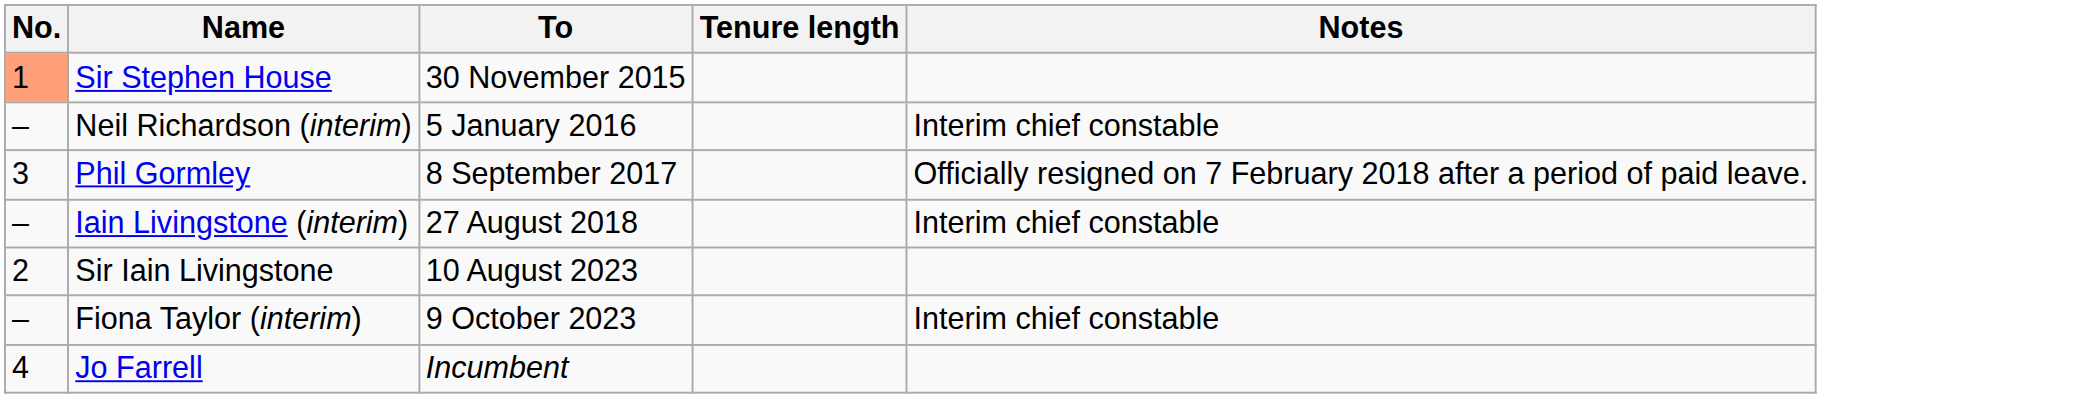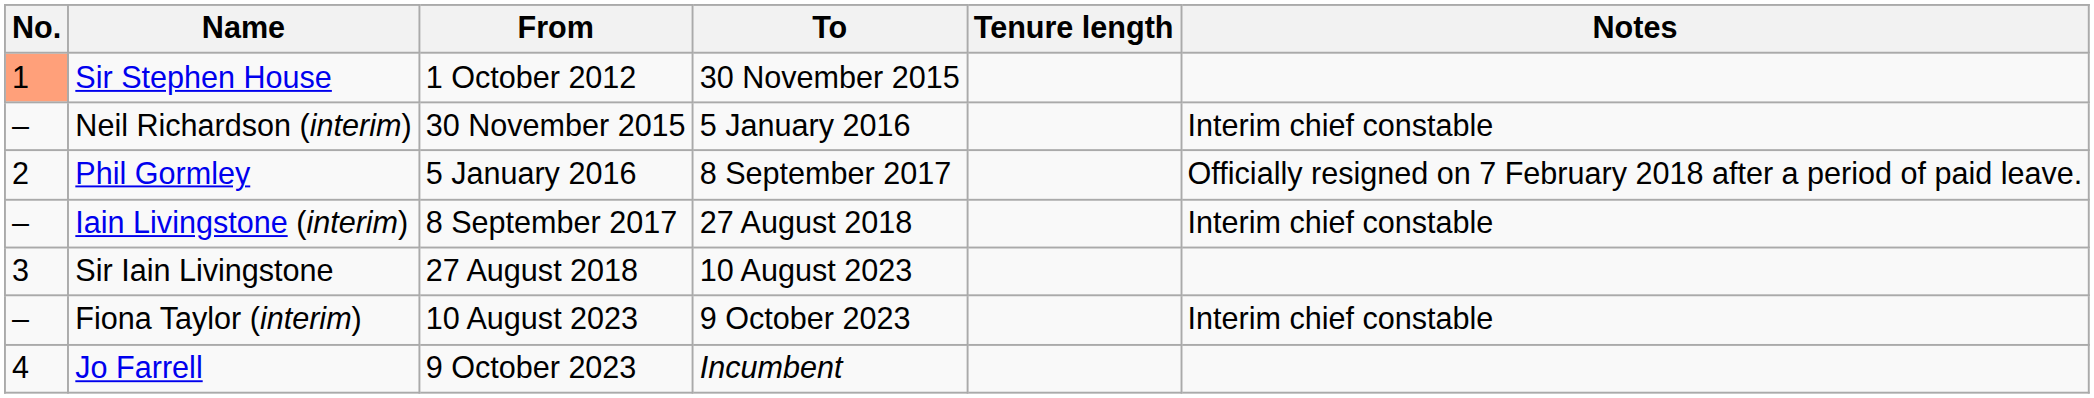+ column: From | 1 October 2012 | 30 November 2015 | 5 January 2016 | 8 September 2017 | 27 August 2018 | 10 August 2023 | 9 October 2023
Phil Gormley | No.: 3 -> 2
Sir Iain Livingstone | No.: 2 -> 3
